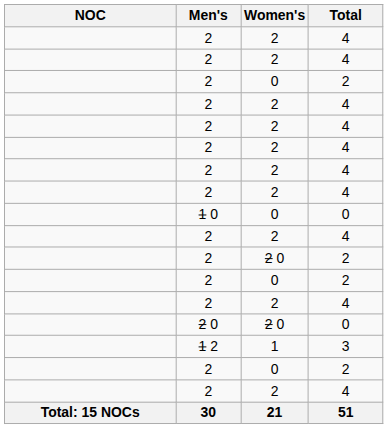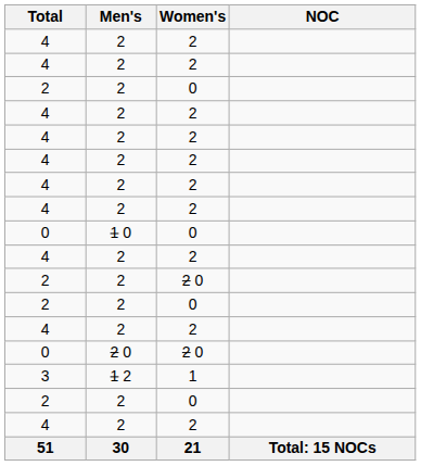columns swapped: NOC <-> Total
